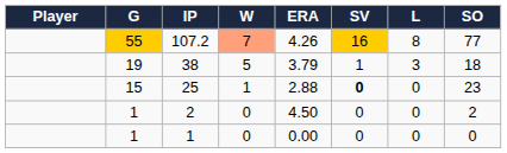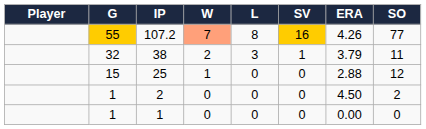columns swapped: L <-> ERA
38 | G: 19 -> 32
38 | W: 5 -> 2
38 | SO: 18 -> 11
25 | SV: bold -> normal
25 | SO: 23 -> 12
